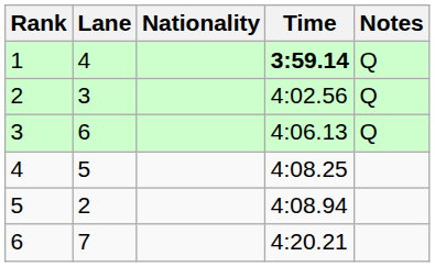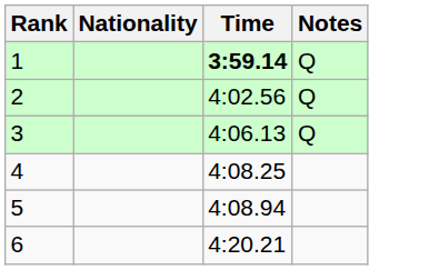- column: Lane | 4 | 3 | 6 | 5 | 2 | 7
